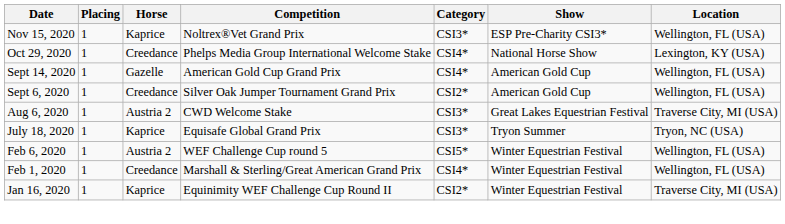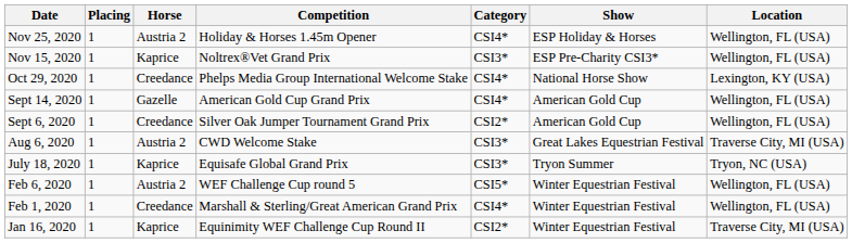+ row: Nov 25, 2020 | 1 | Austria 2 | Holiday & Horses 1.45m Opener | CSI4* | ESP Holiday & Horses | Wellington, FL (USA)
